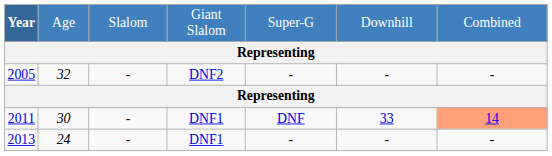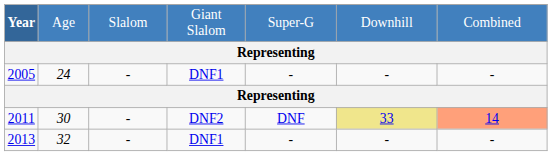2005 | column 2: 32 -> 24
2005 | column 4: DNF2 -> DNF1
2011 | column 4: DNF1 -> DNF2
2011 | column 6: no background -> khaki background
2013 | column 2: 24 -> 32
